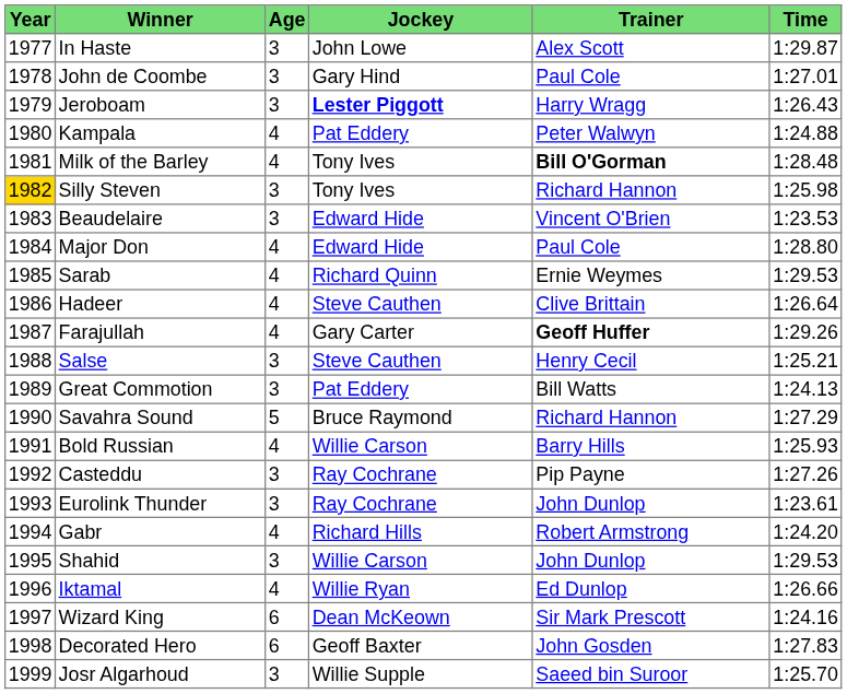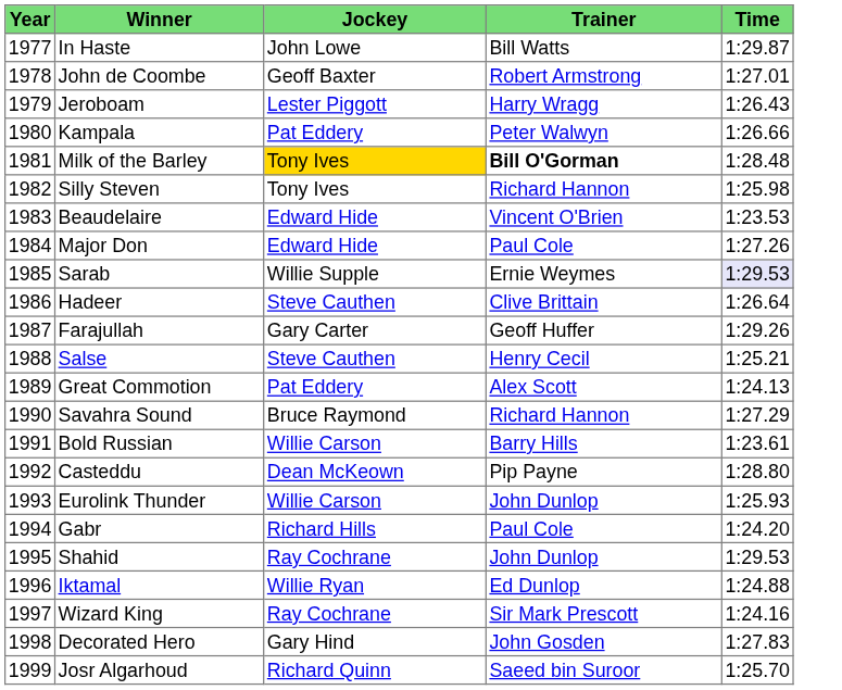- column: Age | 3 | 3 | 3 | 4 | 4 | 3 | 3 | 4 | 4 | 4 | 4 | 3 | 3 | 5 | 4 | 3 | 3 | 4 | 3 | 4 | 6 | 6 | 3
In Haste | Trainer: Alex Scott -> Bill Watts
John de Coombe | Jockey: Gary Hind -> Geoff Baxter
John de Coombe | Trainer: Paul Cole -> Robert Armstrong
Jeroboam | Jockey: bold -> normal
Kampala | Time: 1:24.88 -> 1:26.66
Milk of the Barley | Jockey: no background -> gold background
Silly Steven | Year: gold background -> no background
Major Don | Time: 1:28.80 -> 1:27.26
Sarab | Jockey: Richard Quinn -> Willie Supple
Sarab | Time: no background -> lavender background
Farajullah | Trainer: bold -> normal
Great Commotion | Trainer: Bill Watts -> Alex Scott
Bold Russian | Time: 1:25.93 -> 1:23.61
Casteddu | Jockey: Ray Cochrane -> Dean McKeown
Casteddu | Time: 1:27.26 -> 1:28.80
Eurolink Thunder | Jockey: Ray Cochrane -> Willie Carson
Eurolink Thunder | Time: 1:23.61 -> 1:25.93
Gabr | Trainer: Robert Armstrong -> Paul Cole
Shahid | Jockey: Willie Carson -> Ray Cochrane
Iktamal | Time: 1:26.66 -> 1:24.88
Wizard King | Jockey: Dean McKeown -> Ray Cochrane
Decorated Hero | Jockey: Geoff Baxter -> Gary Hind
Josr Algarhoud | Jockey: Willie Supple -> Richard Quinn
